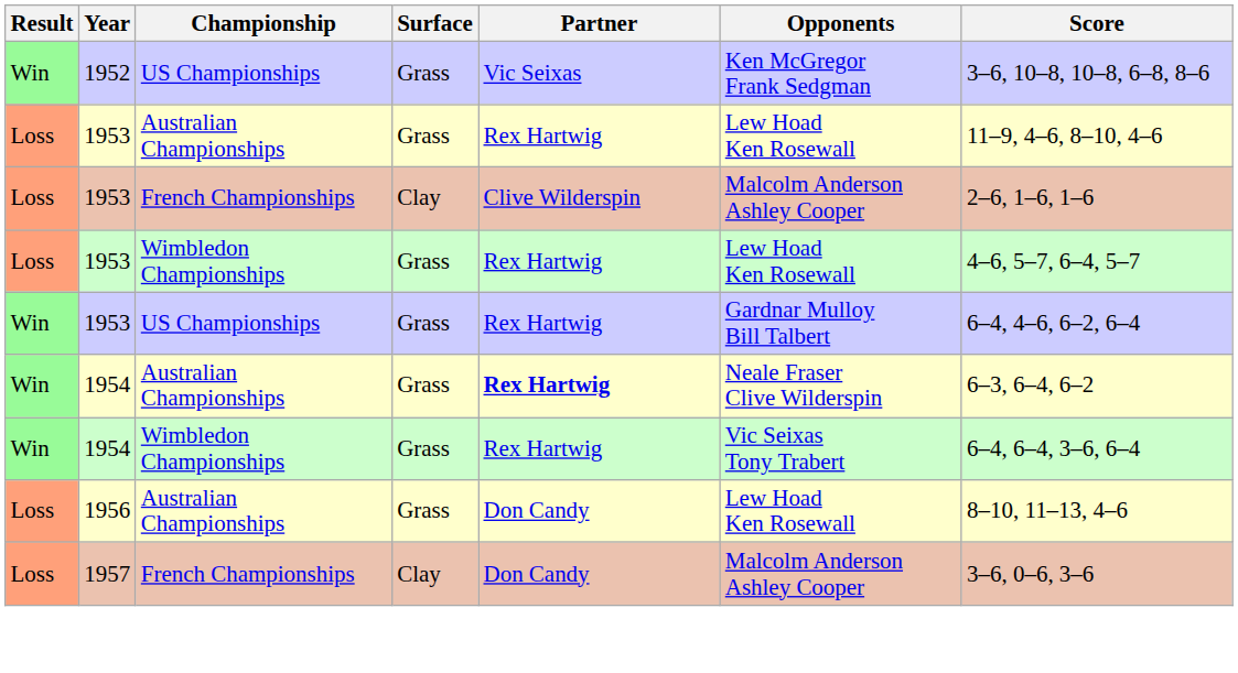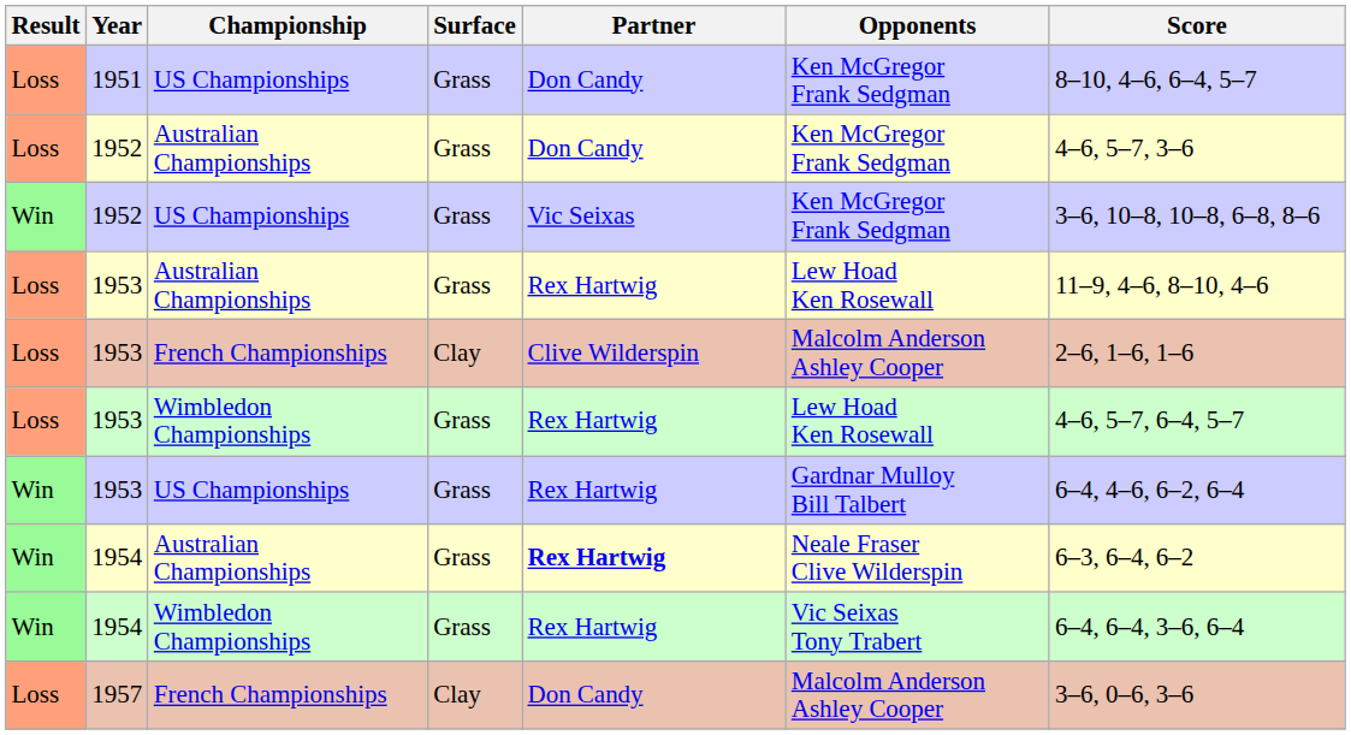+ row: Loss | 1951 | US Championships | Grass | Don Candy | Ken McGregor Frank Sedgman | 8–10, 4–6, 6–4, 5–7
+ row: Loss | 1952 | Australian Championships | Grass | Don Candy | Ken McGregor Frank Sedgman | 4–6, 5–7, 3–6
- row: Loss | 1956 | Australian Championships | Grass | Don Candy | Lew Hoad Ken Rosewall | 8–10, 11–13, 4–6
